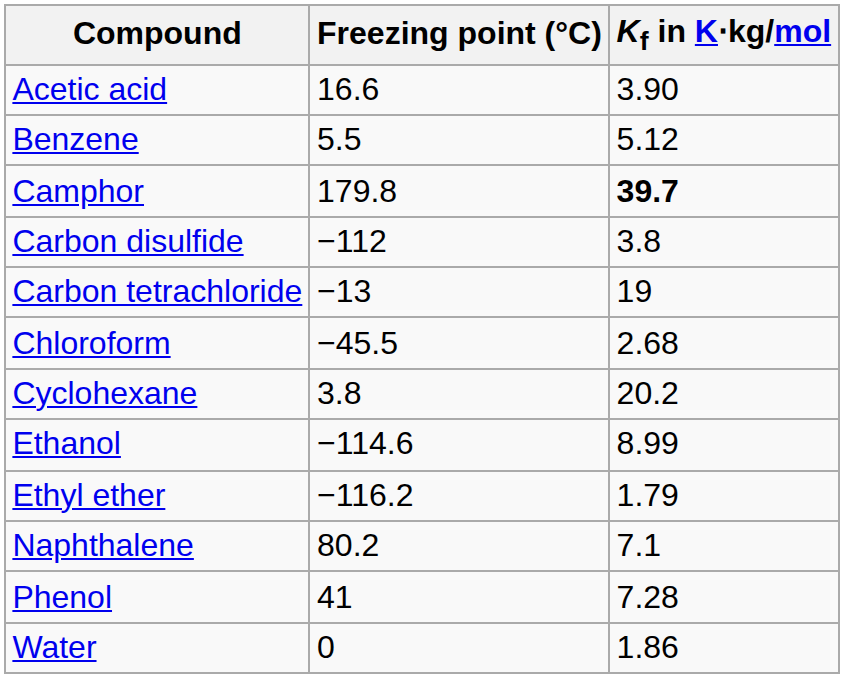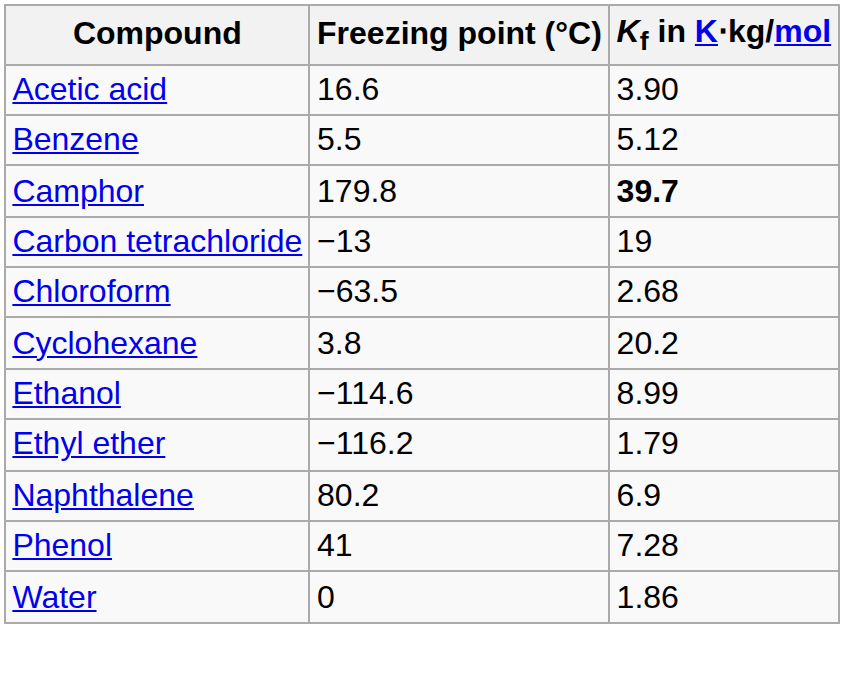- row: Carbon disulfide | −112 | 3.8
Chloroform | Freezing point (°C): −45.5 -> −63.5
Naphthalene | Kf in K⋅kg/mol: 7.1 -> 6.9
